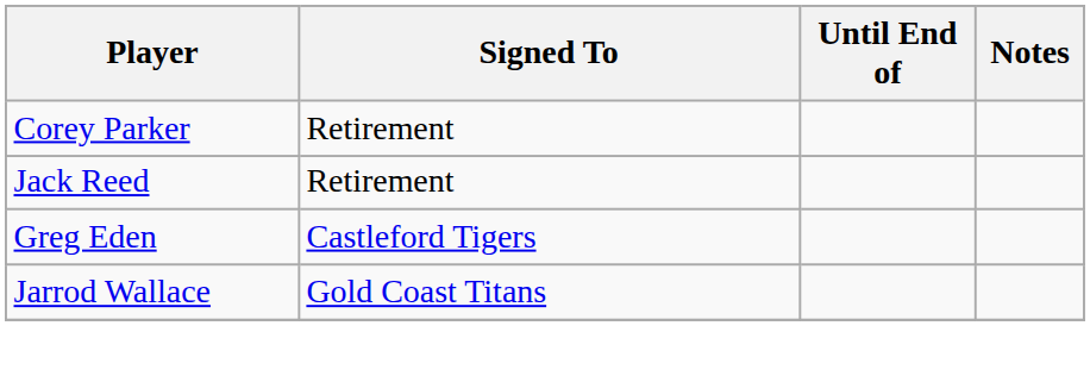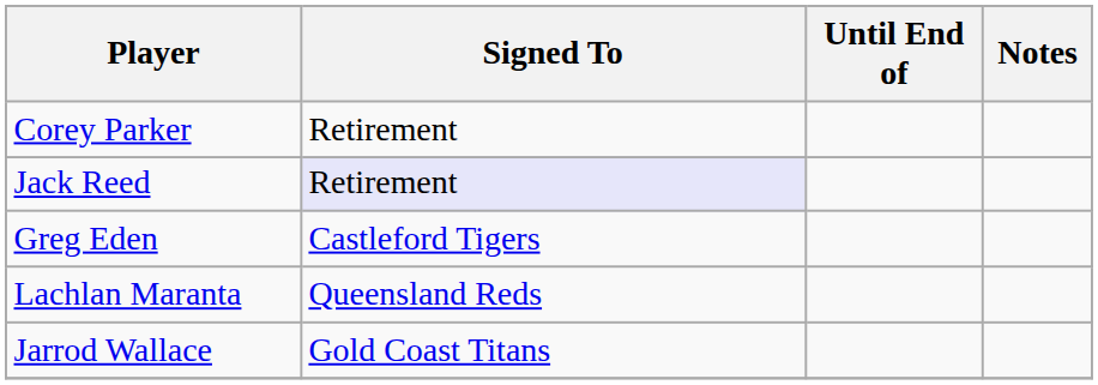Jack Reed | Signed To: no background -> lavender background
+ row: Lachlan Maranta | Queensland Reds
